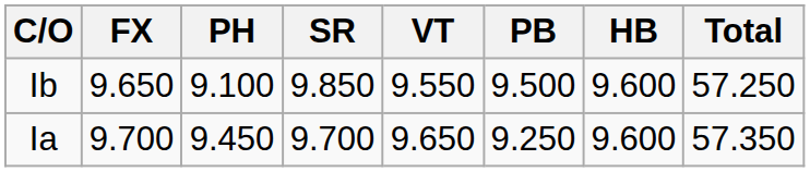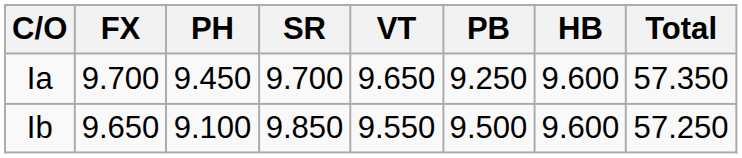rows swapped: Ia <-> Ib
